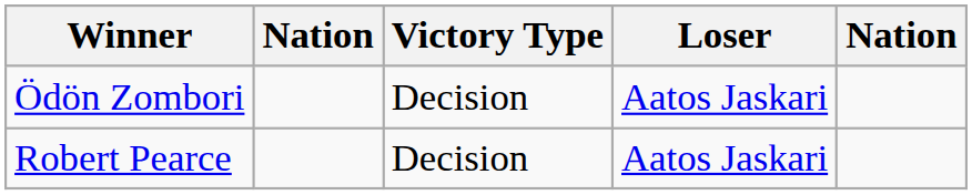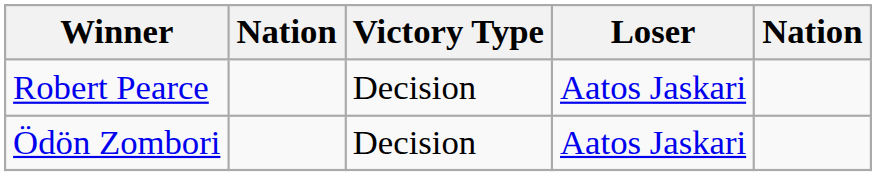rows swapped: Robert Pearce <-> Ödön Zombori
